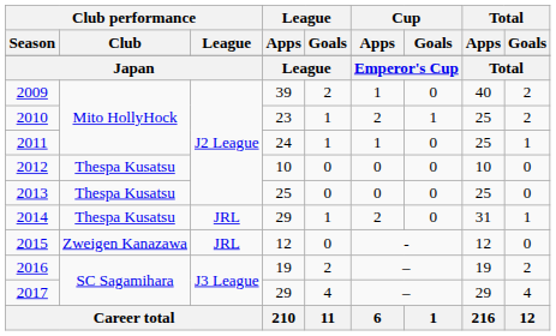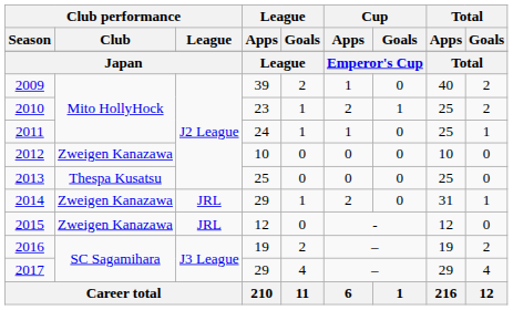2012 | Club performance / Club: Thespa Kusatsu -> Zweigen Kanazawa
2014 | Club performance / Club: Thespa Kusatsu -> Zweigen Kanazawa
